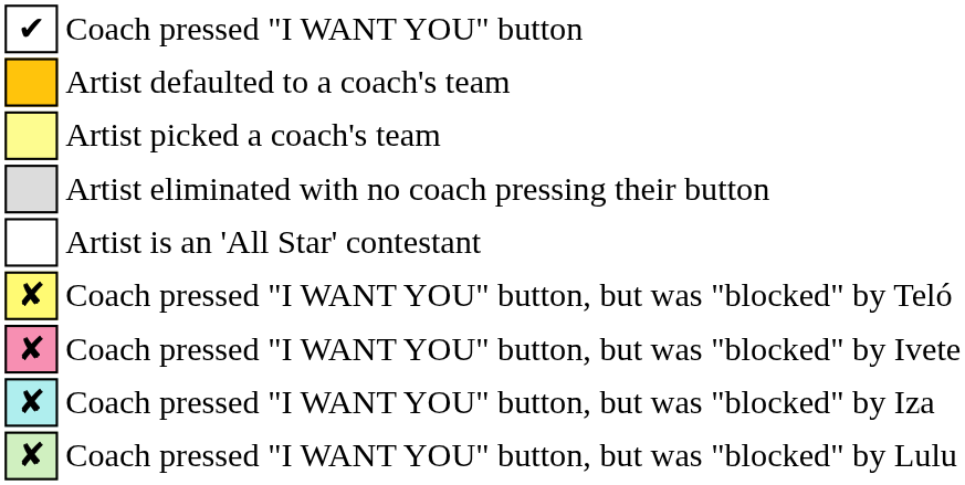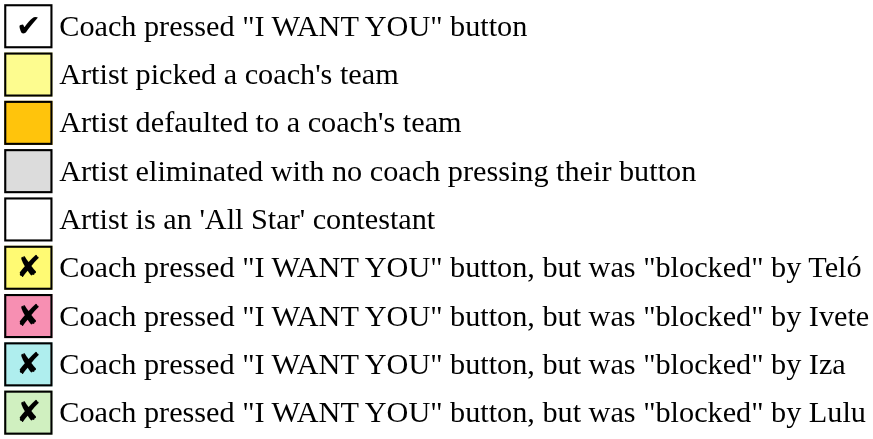rows swapped: Artist defaulted to a coach's team <-> Artist picked a coach's team
